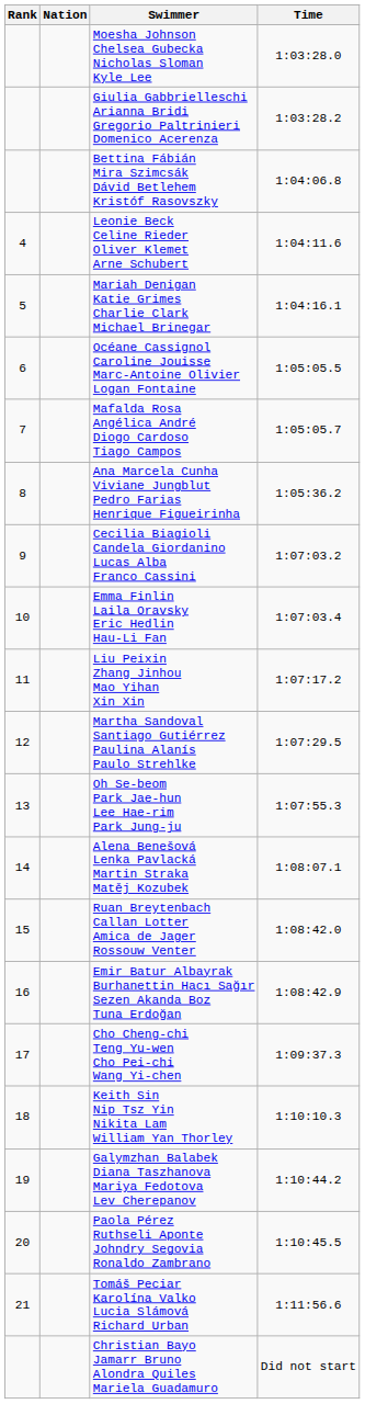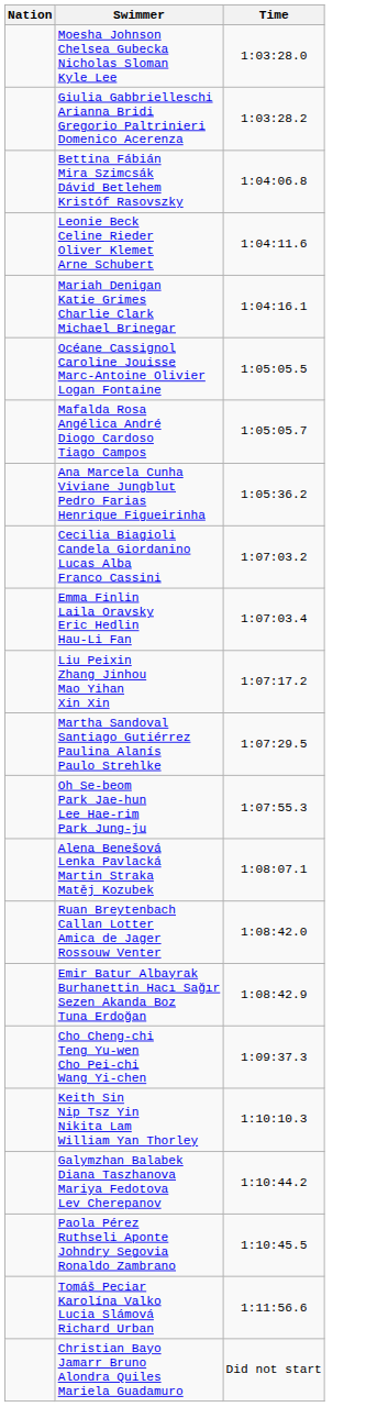- column: Rank | 4 | 5 | 6 | 7 | 8 | 9 | 10 | 11 | 12 | 13 | 14 | 15 | 16 | 17 | 18 | 19 | 20 | 21
